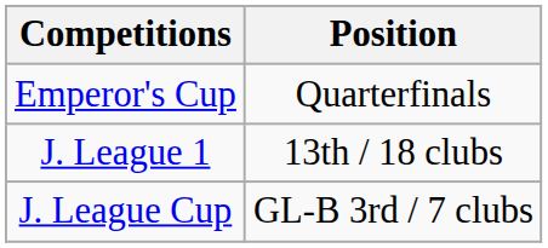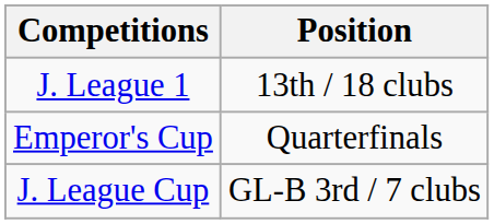rows swapped: J. League 1 <-> Emperor's Cup
